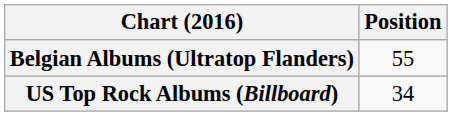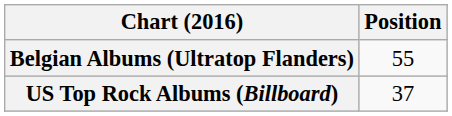US Top Rock Albums (Billboard) | Position: 34 -> 37
